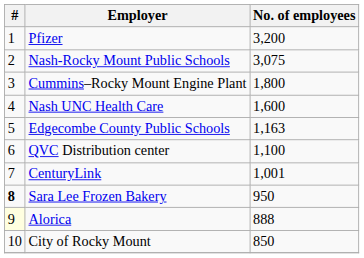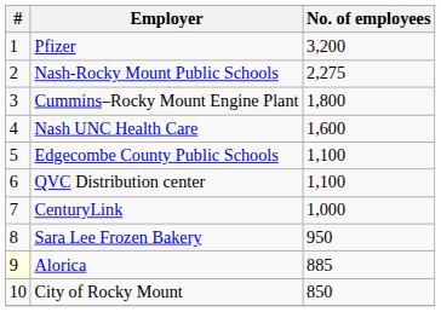Nash-Rocky Mount Public Schools | No. of employees: 3,075 -> 2,275
Edgecombe County Public Schools | No. of employees: 1,163 -> 1,100
CenturyLink | No. of employees: 1,001 -> 1,000
Sara Lee Frozen Bakery | #: bold -> normal
Alorica | No. of employees: 888 -> 885
